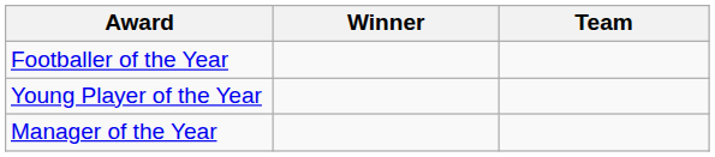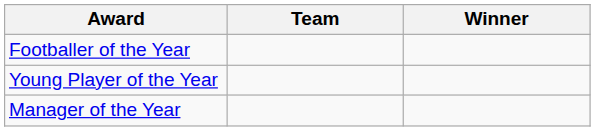columns swapped: Winner <-> Team
